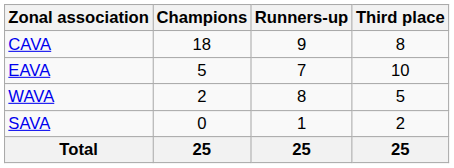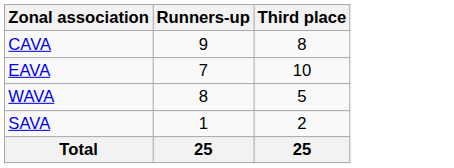- column: Champions | 18 | 5 | 2 | 0 | 25
